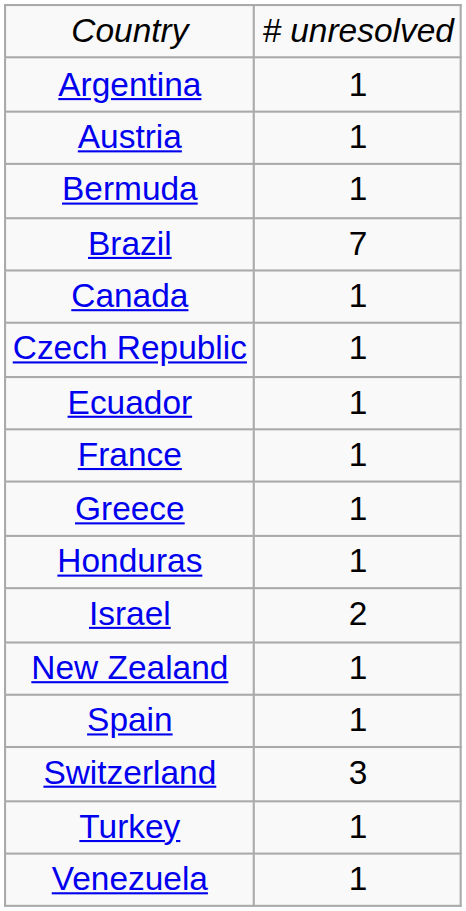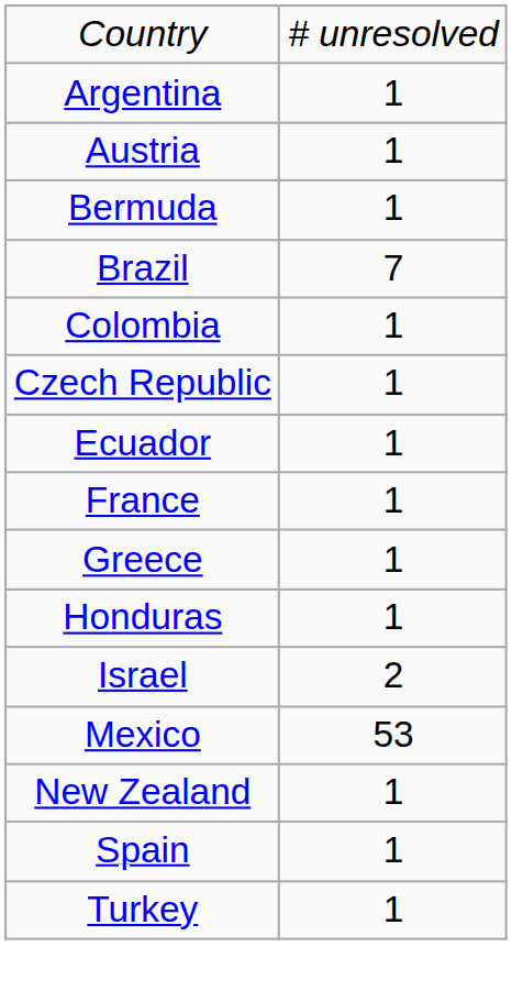- row: Canada | 1
+ row: Colombia | 1
+ row: Mexico | 53
- row: Switzerland | 3
- row: Venezuela | 1
